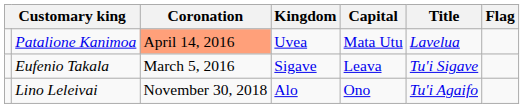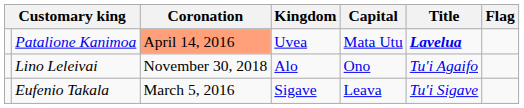Patalione Kanimoa | Title: normal -> bold
rows swapped: Lino Leleivai <-> Eufenio Takala
